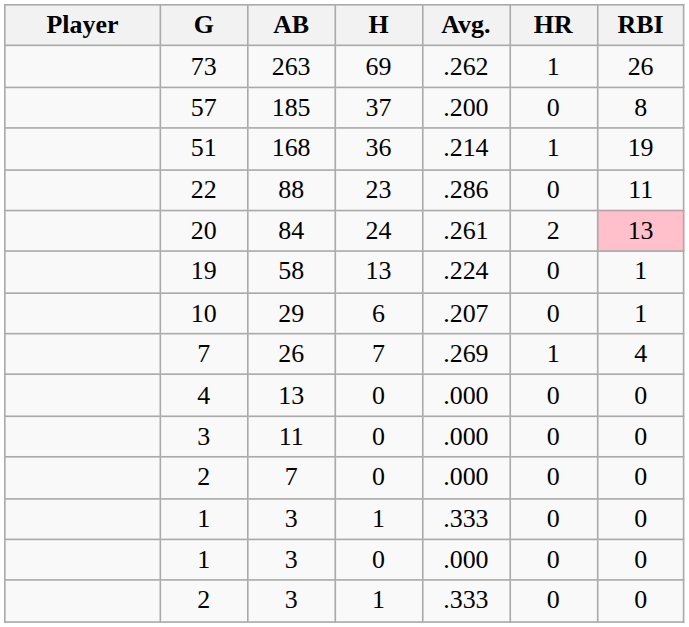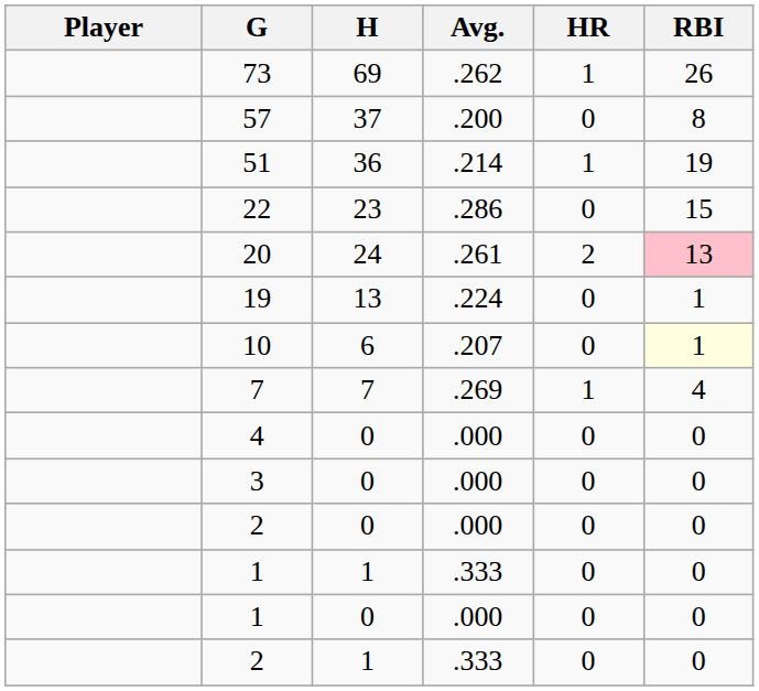- column: AB | 263 | 185 | 168 | 88 | 84 | 58 | 29 | 26 | 13 | 11 | 7 | 3 | 3 | 3
22 | RBI: 11 -> 15
10 | RBI: no background -> lightyellow background
